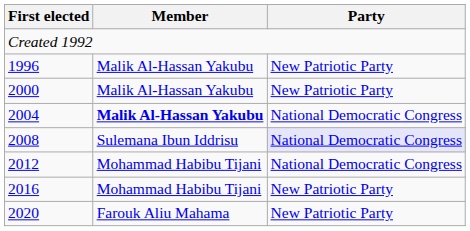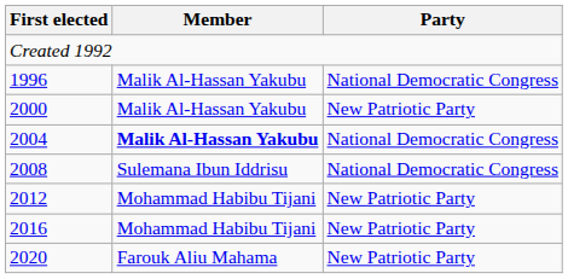1996 | Party: New Patriotic Party -> National Democratic Congress
2008 | Party: lavender background -> no background
2012 | Party: National Democratic Congress -> New Patriotic Party
